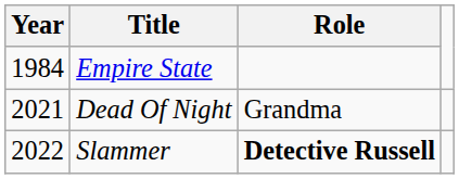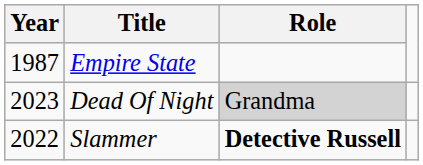Empire State | Year: 1984 -> 1987
Dead Of Night | Year: 2021 -> 2023
Dead Of Night | Role: no background -> lightgrey background
